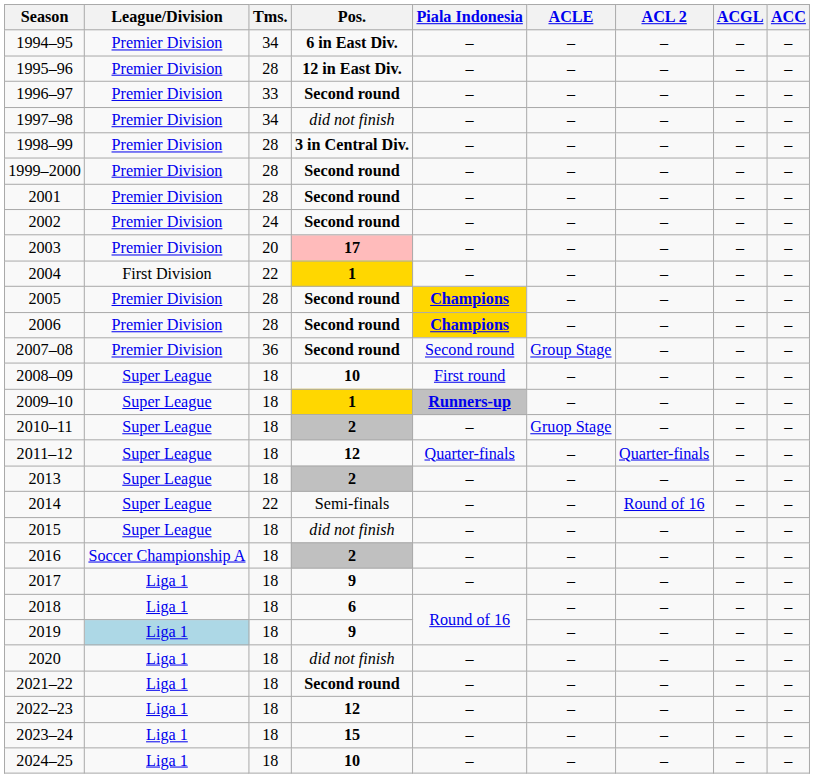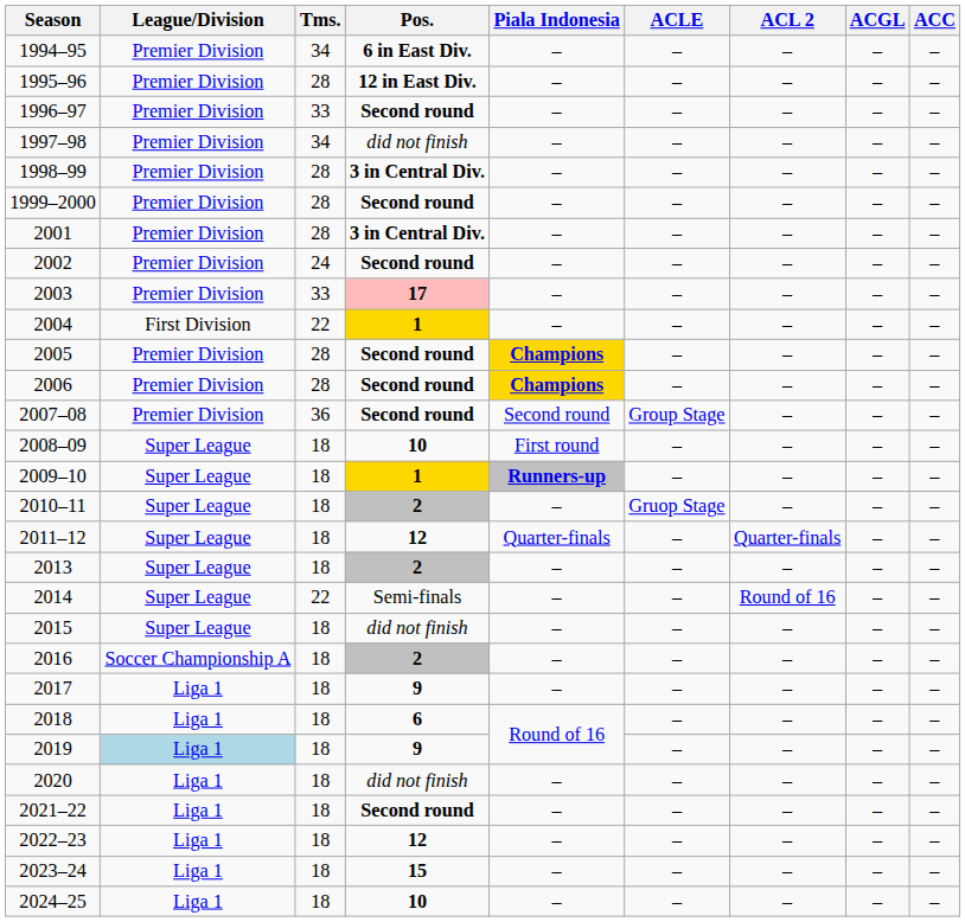2001 | Pos.: Second round -> 3 in Central Div.
2003 | Tms.: 20 -> 33
